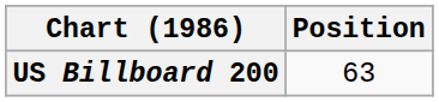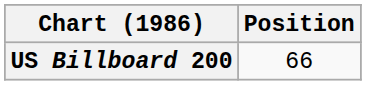US Billboard 200 | Position: 63 -> 66
